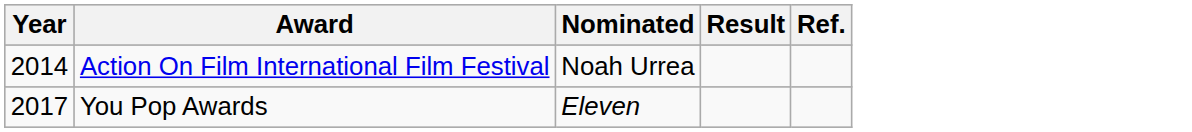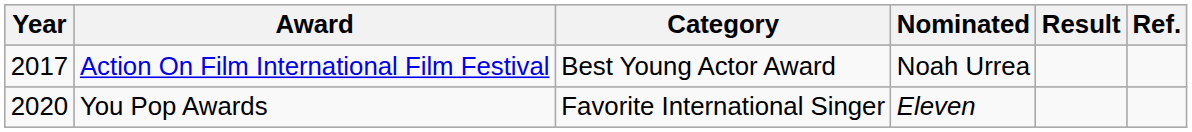+ column: Category | Best Young Actor Award | Favorite International Singer
Action On Film International Film Festival | Year: 2014 -> 2017
You Pop Awards | Year: 2017 -> 2020
